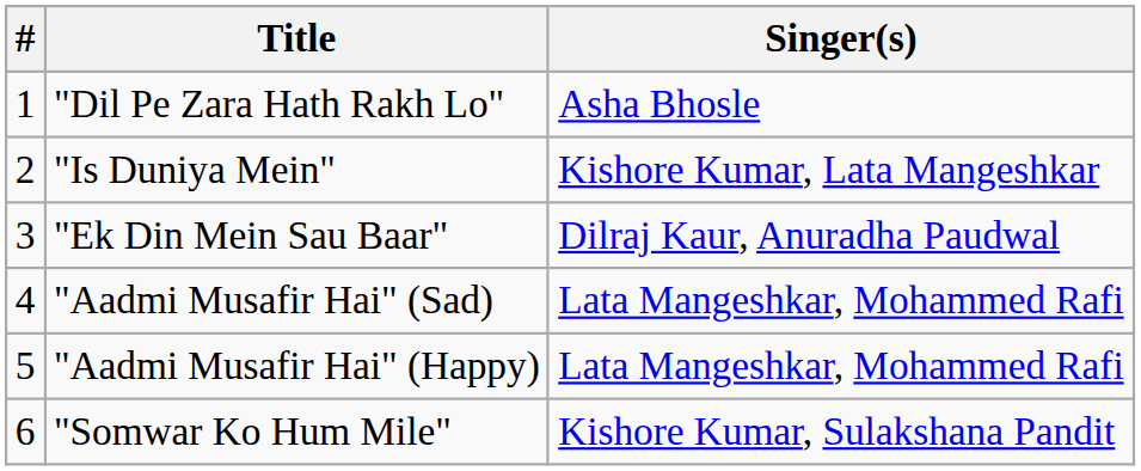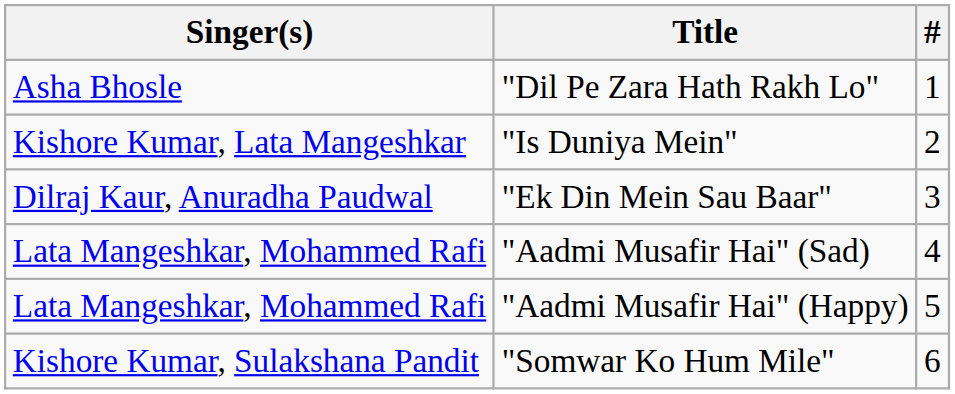columns swapped: # <-> Singer(s)
